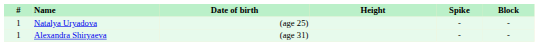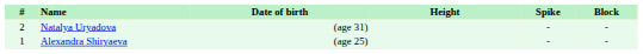Natalya Uryadova | #: 1 -> 2
Natalya Uryadova | Date of birth: (age 25) -> (age 31)
Alexandra Shiryaeva | Date of birth: (age 31) -> (age 25)
